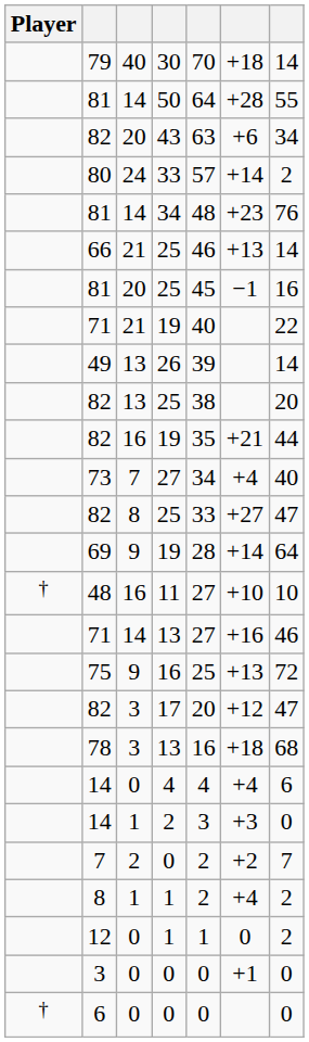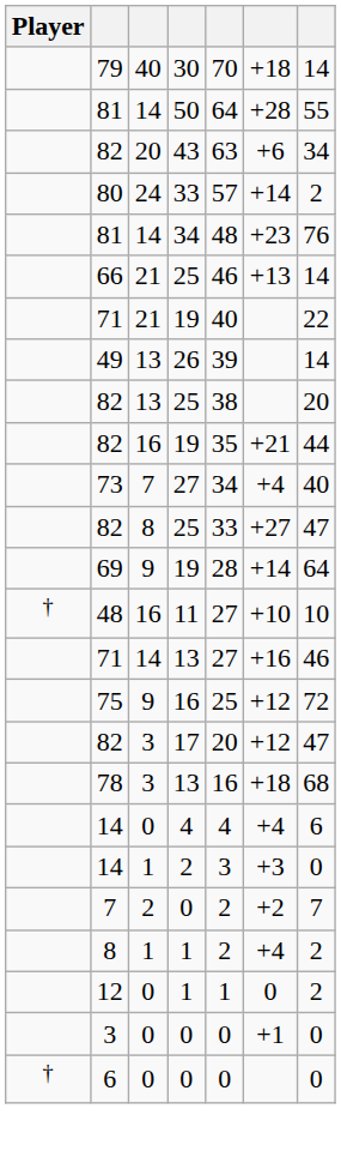- row: 81 | 20 | 25 | 45 | −1 | 16
75 | column 6: +13 -> +12
